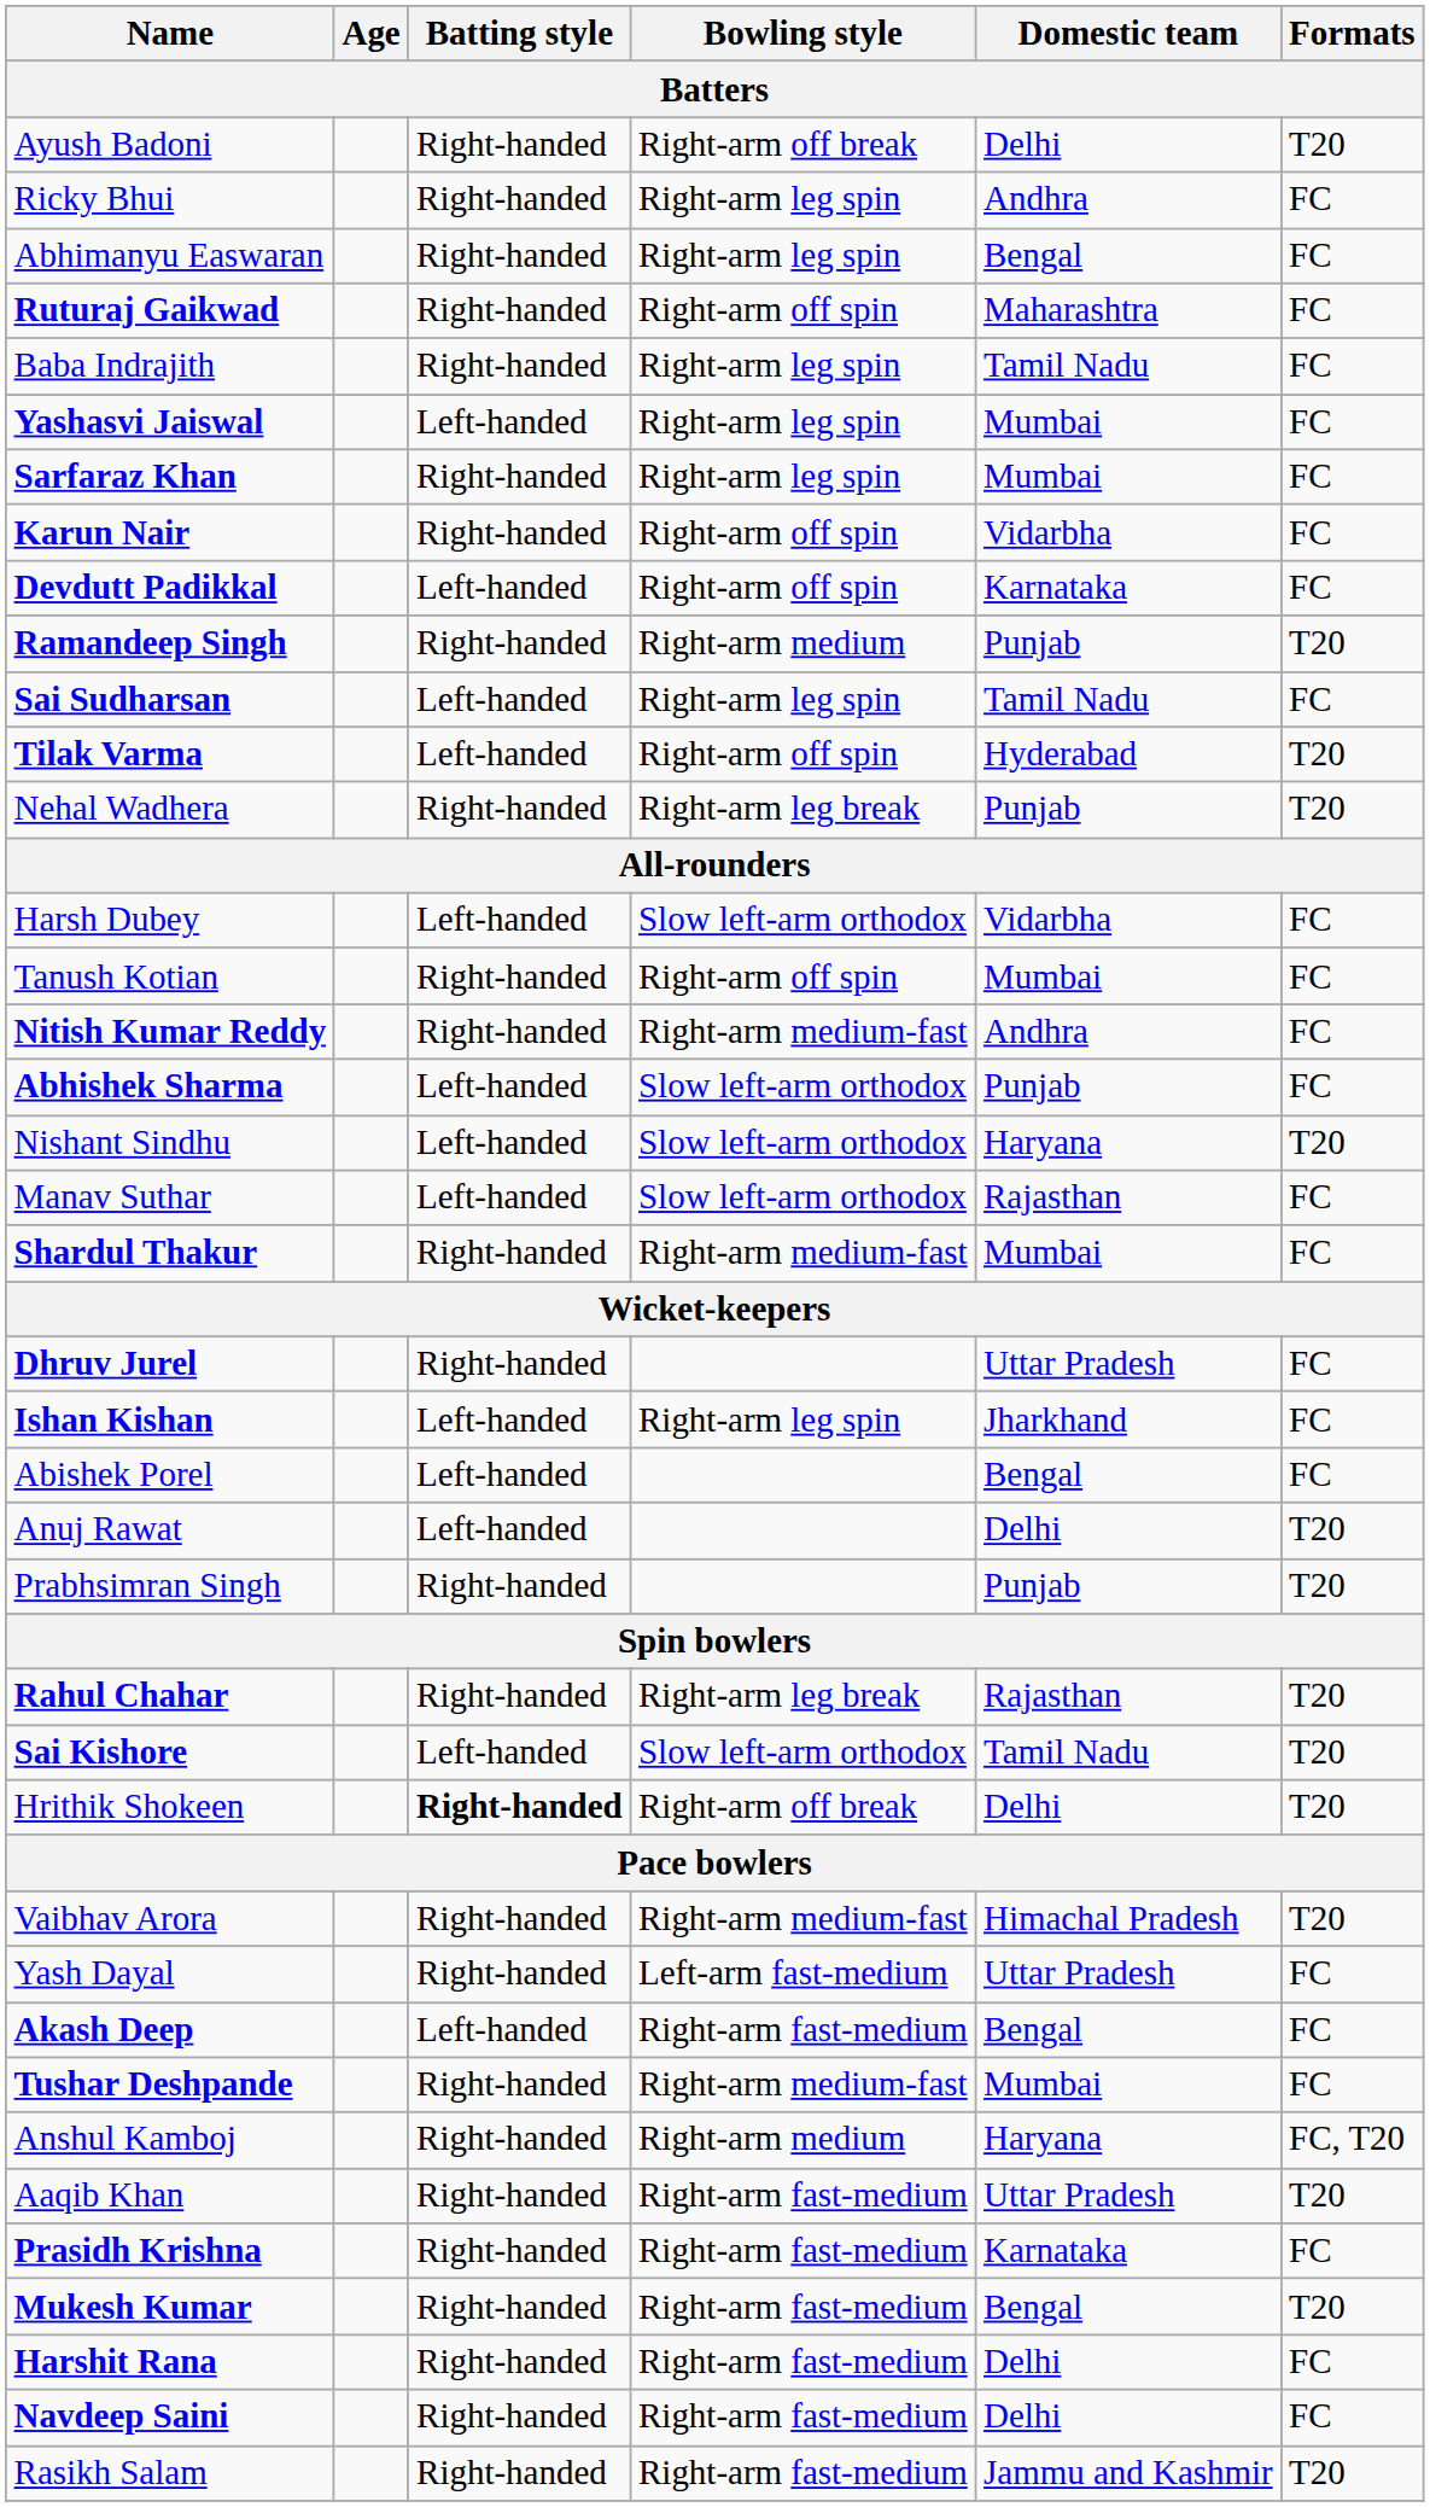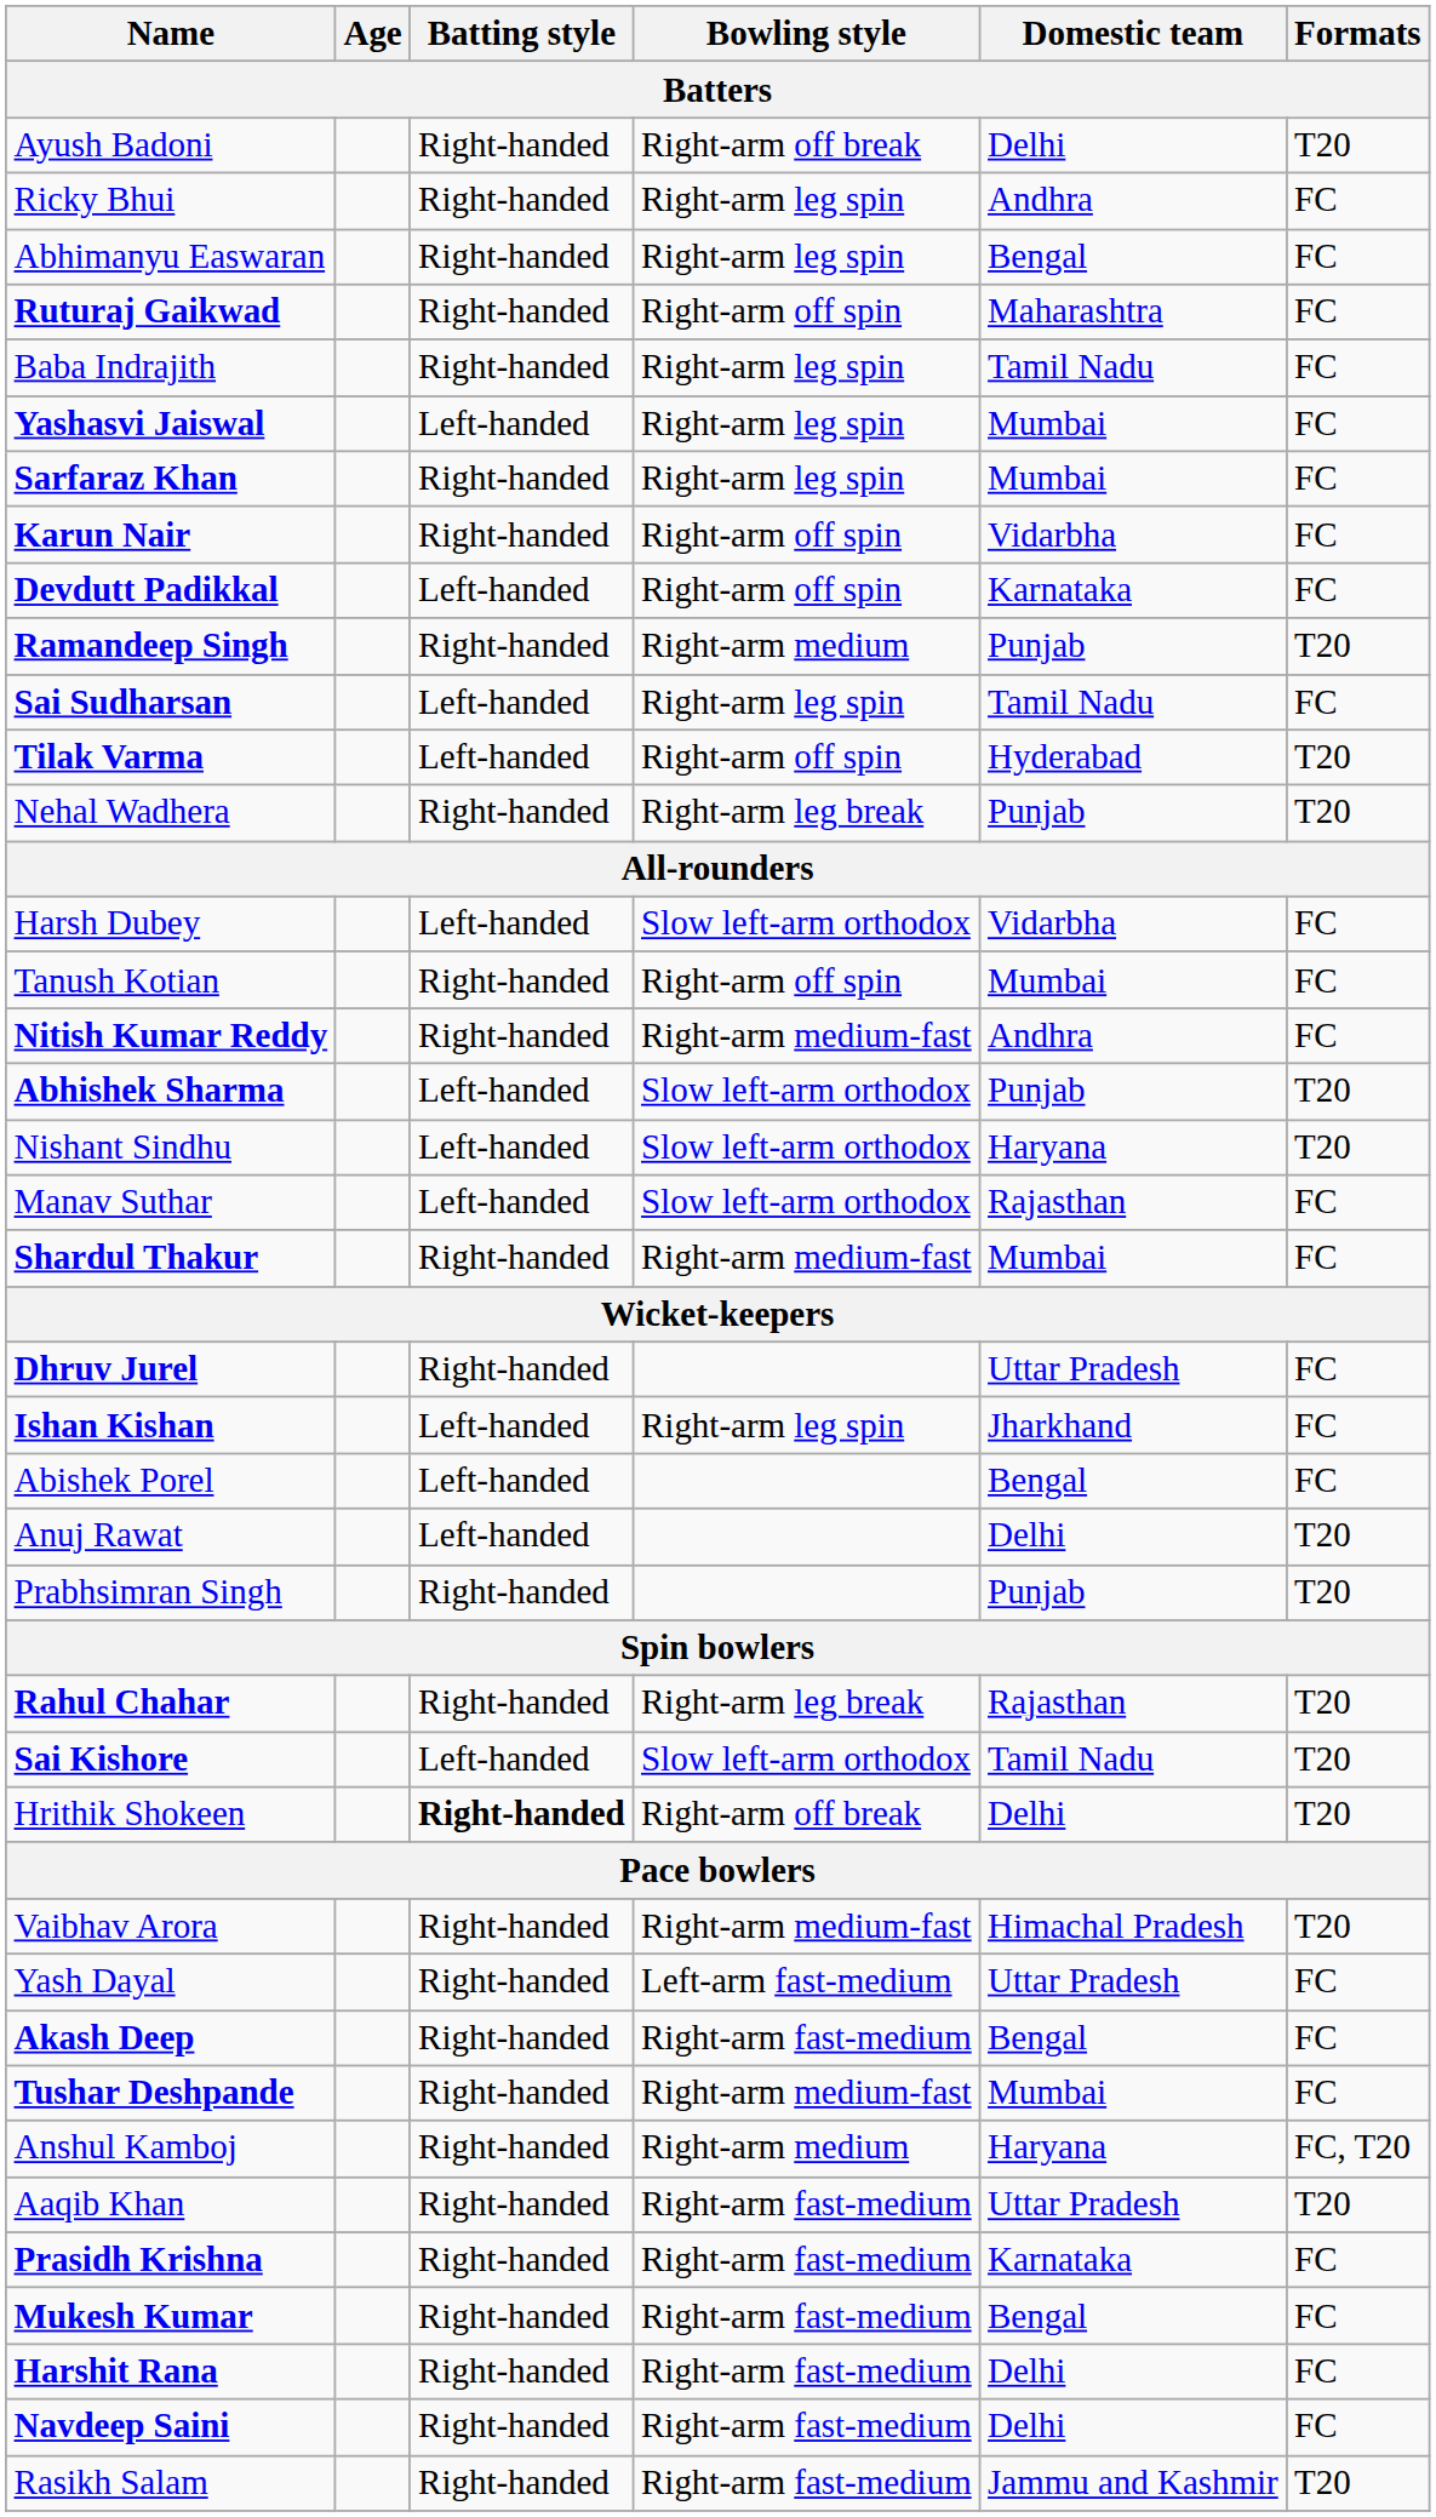Abhishek Sharma | Formats: FC -> T20
Akash Deep | Batting style: Left-handed -> Right-handed
Mukesh Kumar | Formats: T20 -> FC
